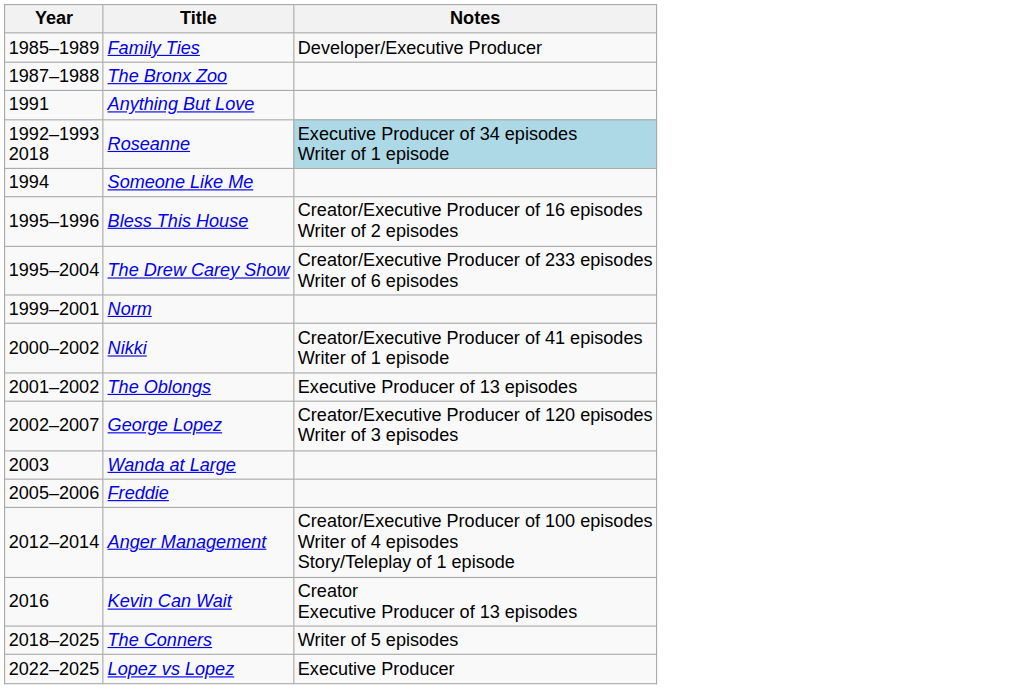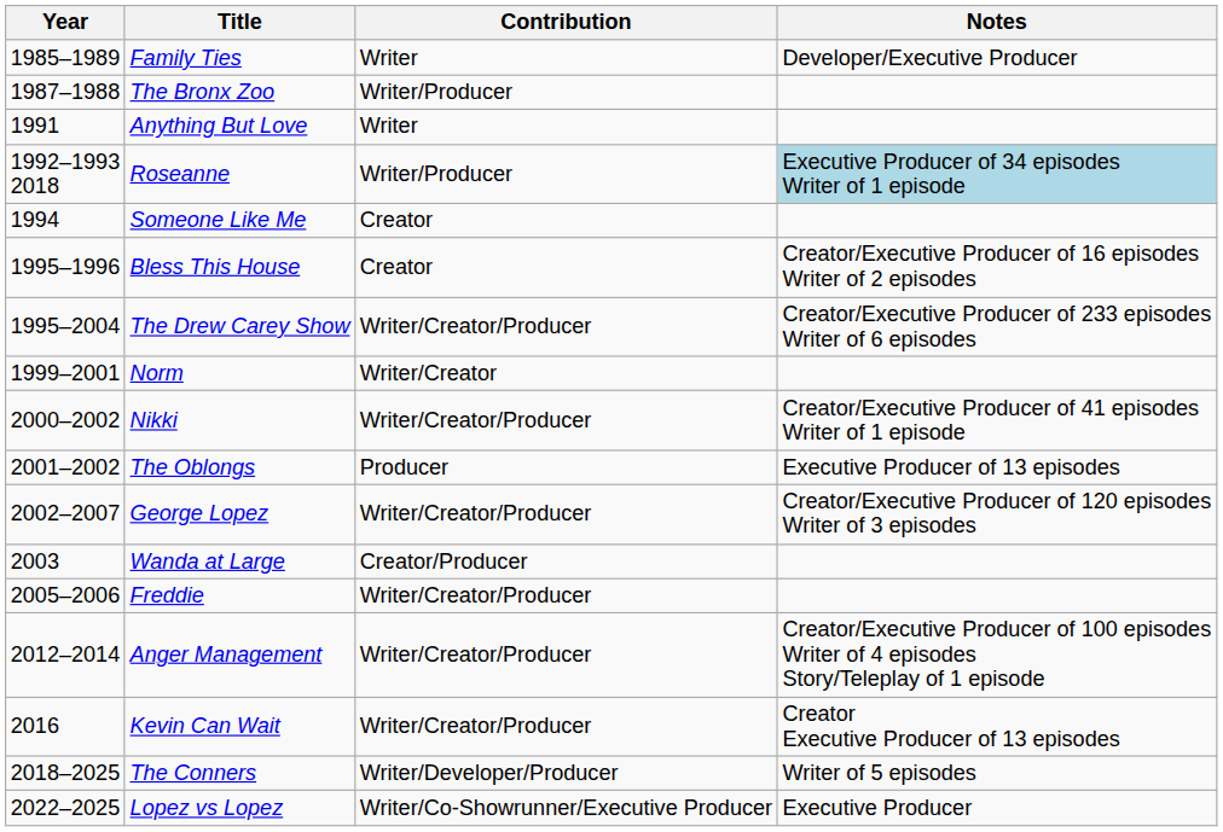+ column: Contribution | Writer | Writer/Producer | Writer | Writer/Producer | Creator | Creator | Writer/Creator/Producer | Writer/Creator | Writer/Creator/Producer | Producer | Writer/Creator/Producer | Creator/Producer | Writer/Creator/Producer | Writer/Creator/Producer | Writer/Creator/Producer | Writer/Developer/Producer | Writer/Co-Showrunner/Executive Producer
